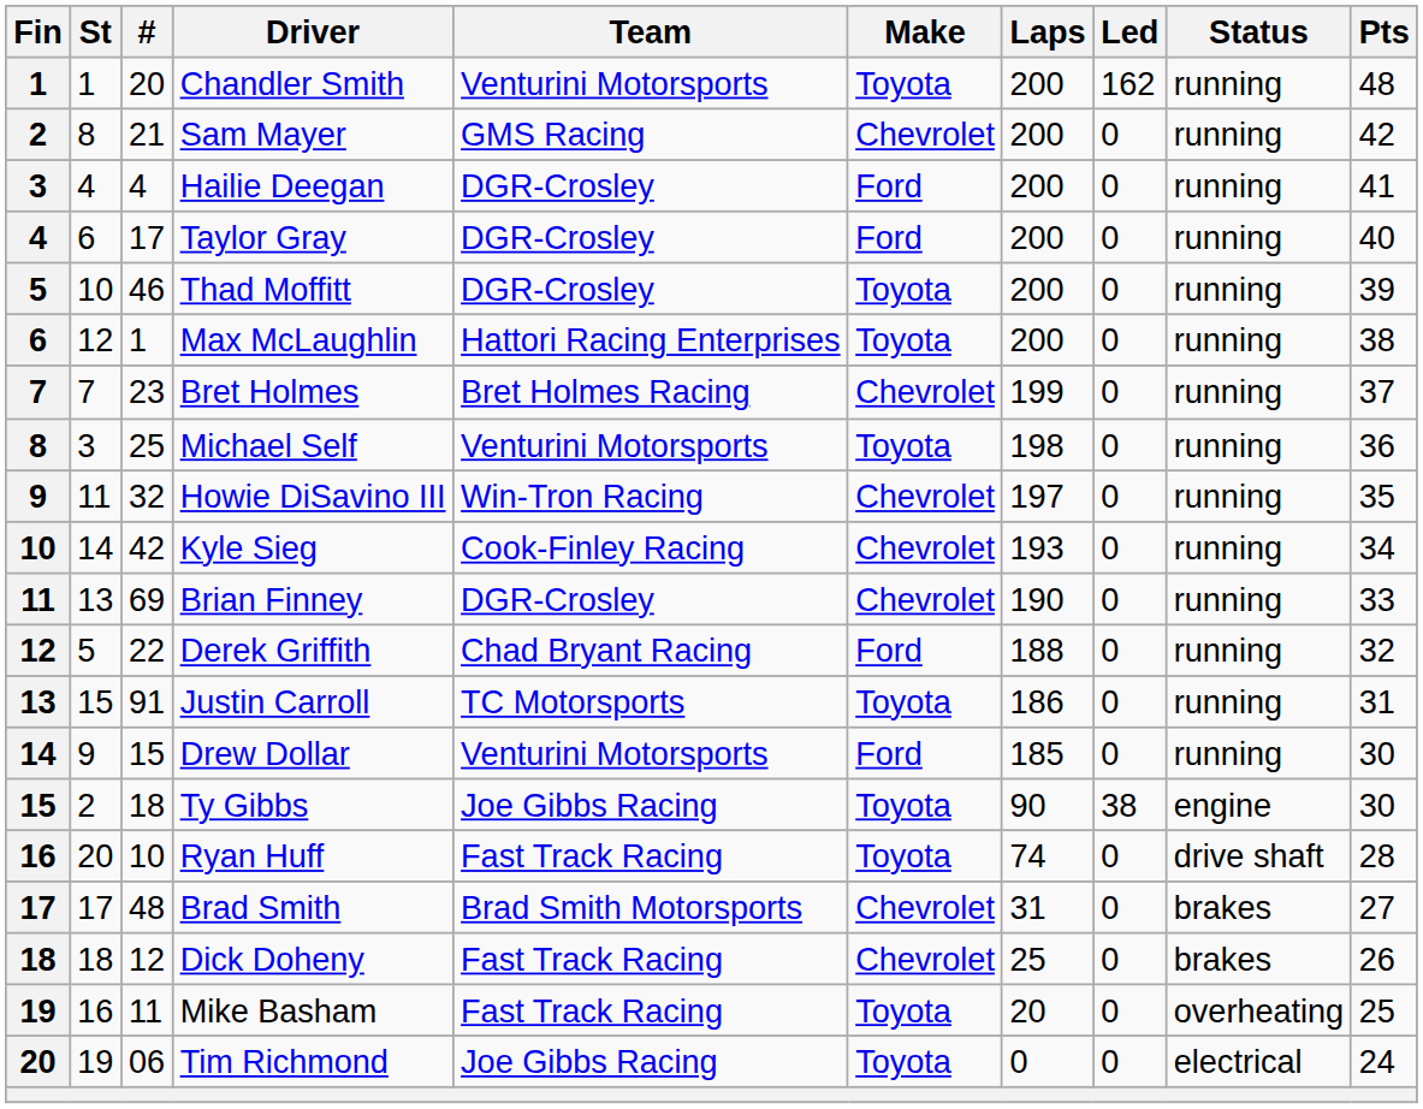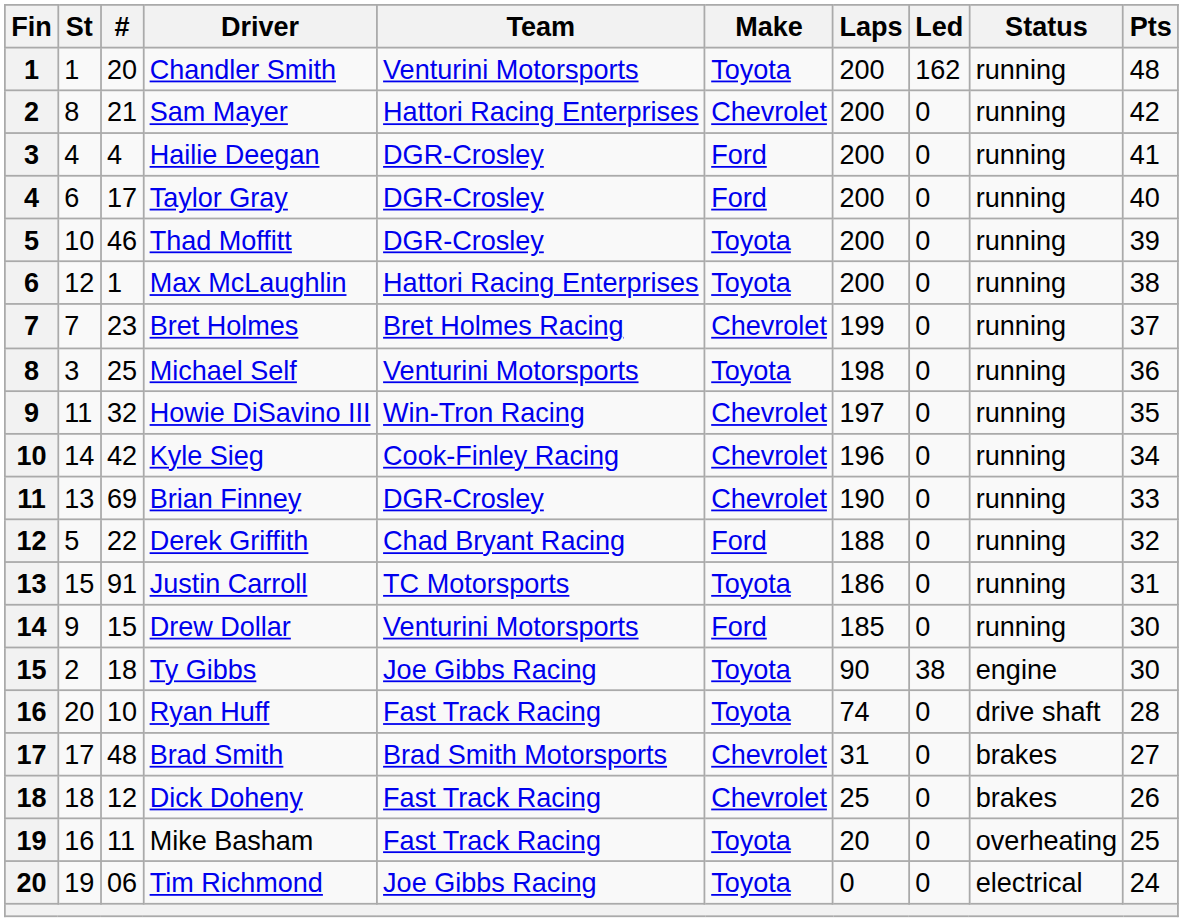Sam Mayer | Team: GMS Racing -> Hattori Racing Enterprises
Kyle Sieg | Laps: 193 -> 196
